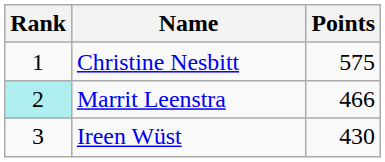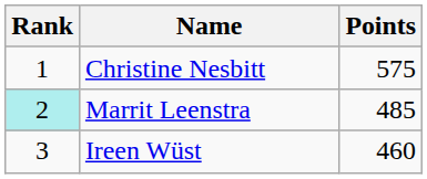Marrit Leenstra | Points: 466 -> 485
Ireen Wüst | Points: 430 -> 460
